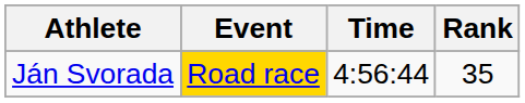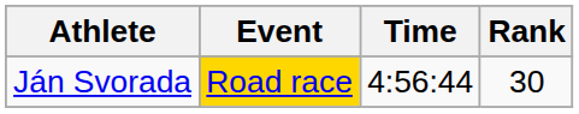Ján Svorada | Rank: 35 -> 30
